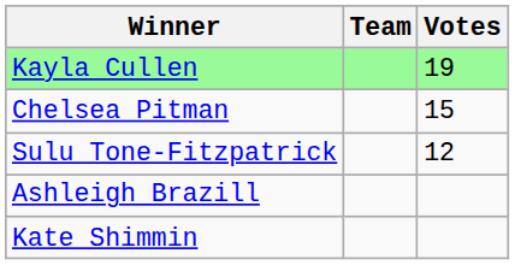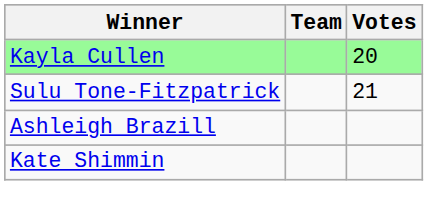Kayla Cullen | Votes: 19 -> 20
- row: Chelsea Pitman | 15
Sulu Tone-Fitzpatrick | Votes: 12 -> 21
